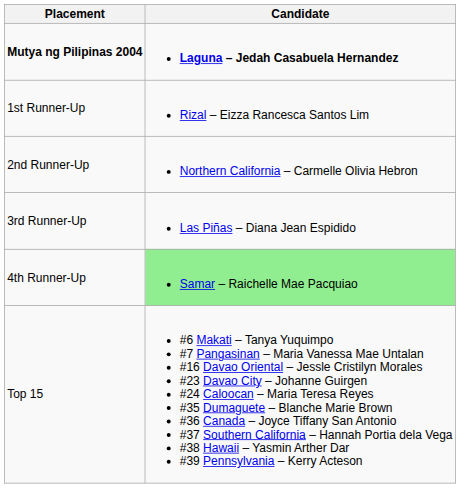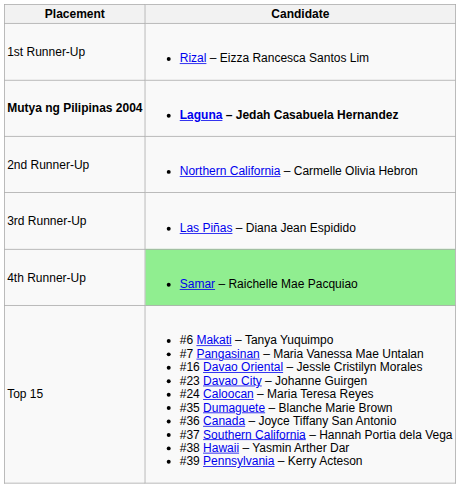rows swapped: Mutya ng Pilipinas 2004 <-> 1st Runner-Up
